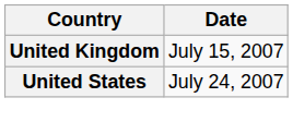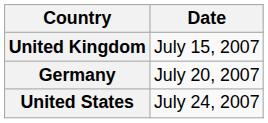+ row: Germany | July 20, 2007
